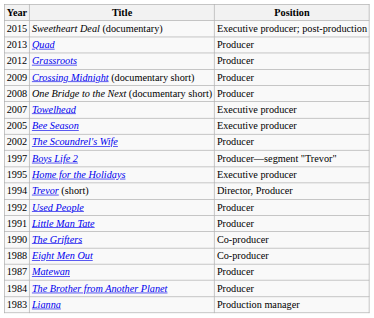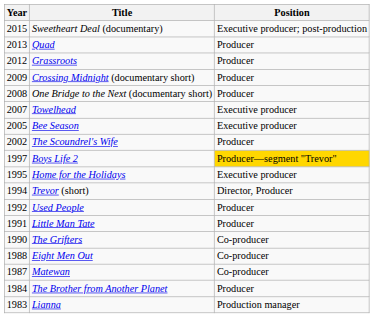Boys Life 2 | Position: no background -> gold background
Matewan | Position: Producer -> Co-producer
